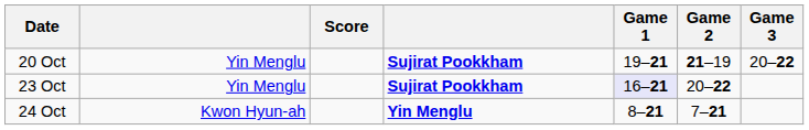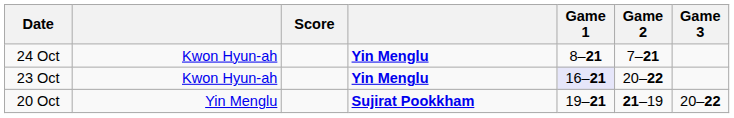rows swapped: 20 Oct <-> 24 Oct
23 Oct | column 2: Yin Menglu -> Kwon Hyun-ah
23 Oct | column 4: Sujirat Pookkham -> Yin Menglu
